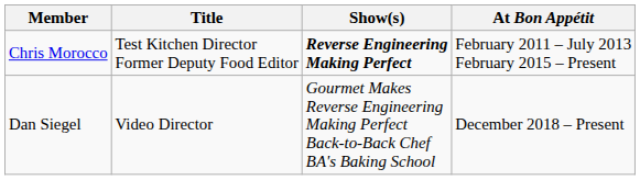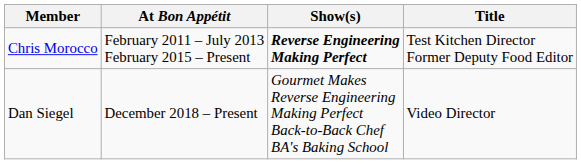columns swapped: Title <-> At Bon Appétit
